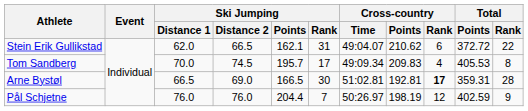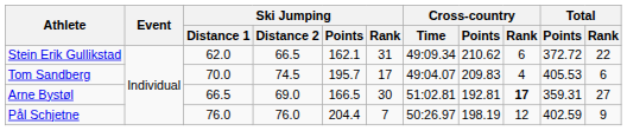Stein Erik Gullikstad | Cross-country / Time: 49:04.07 -> 49:09.34
Tom Sandberg | Cross-country / Time: 49:09.34 -> 49:04.07
Tom Sandberg | Total / Rank: 8 -> 6
Arne Bystøl | Total / Rank: 28 -> 27
